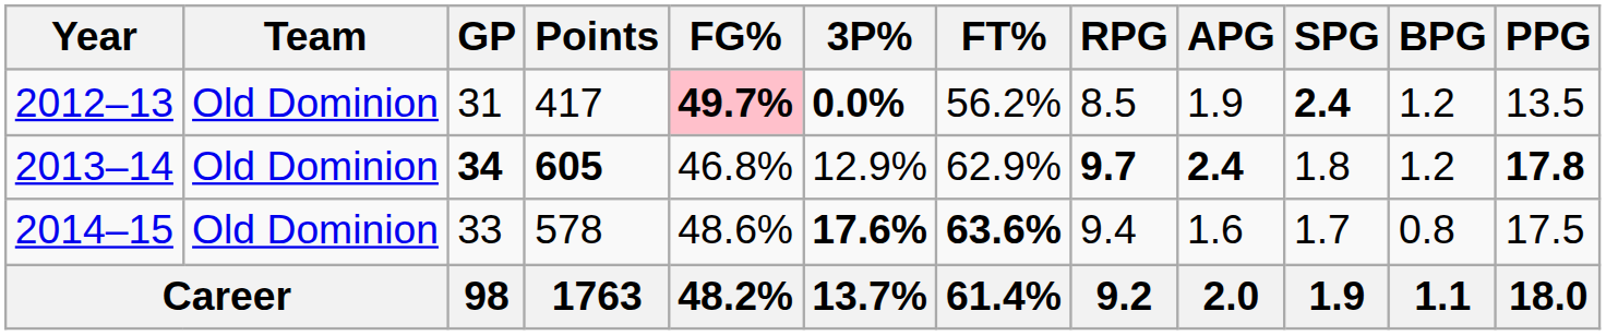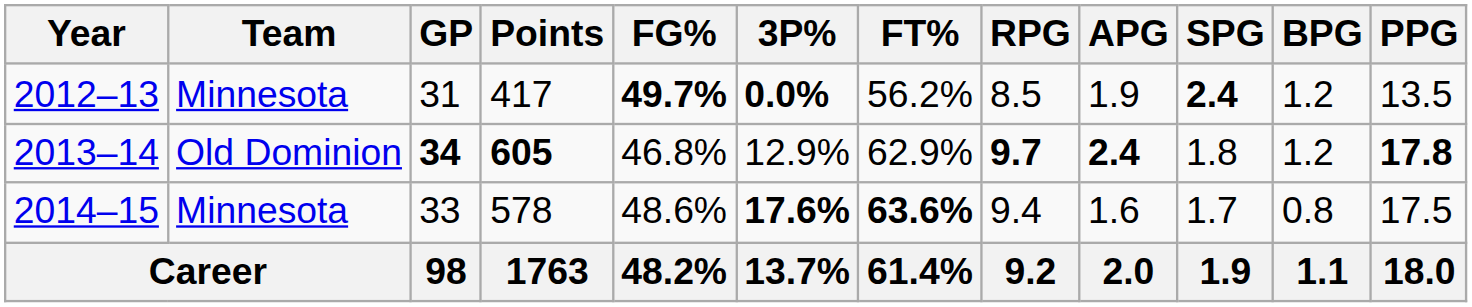2012–13 | Team: Old Dominion -> Minnesota
2012–13 | FG%: pink background -> no background
2014–15 | Team: Old Dominion -> Minnesota
